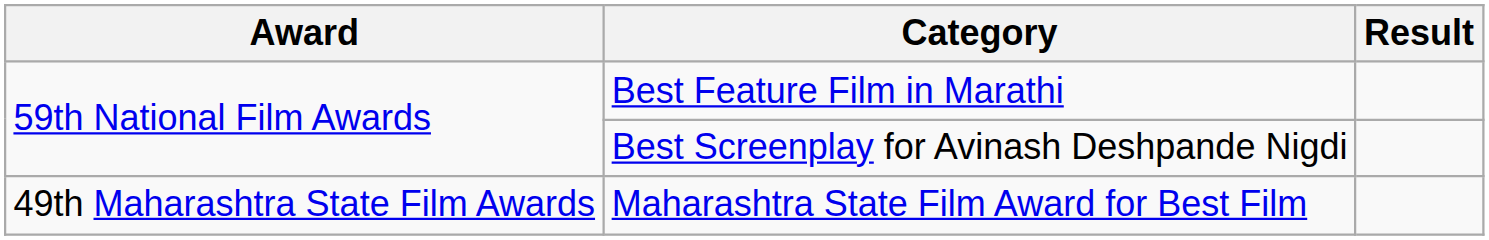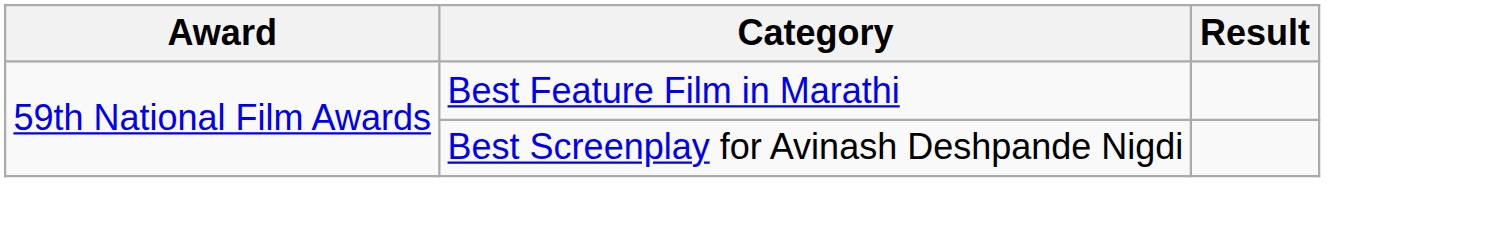- row: 49th Maharashtra State Film Awards | Maharashtra State Film Award for Best Film
